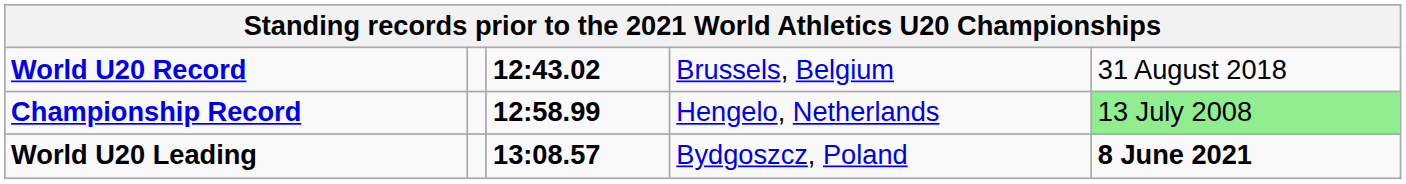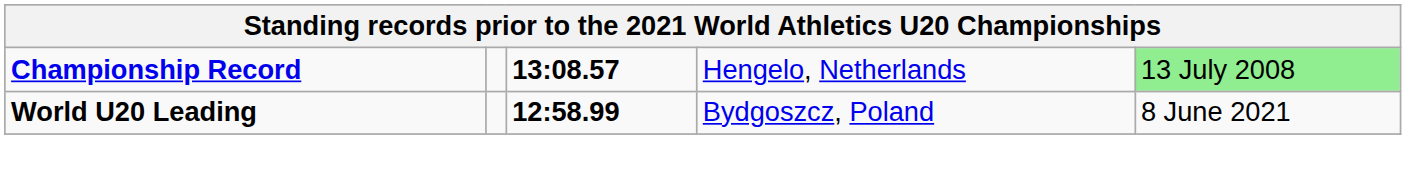- row: World U20 Record | 12:43.02 | Brussels, Belgium | 31 August 2018
Championship Record | column 3: 12:58.99 -> 13:08.57
World U20 Leading | column 3: 13:08.57 -> 12:58.99
World U20 Leading | column 5: bold -> normal
